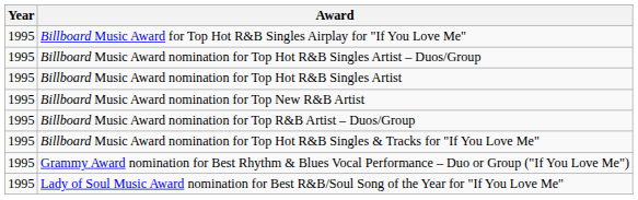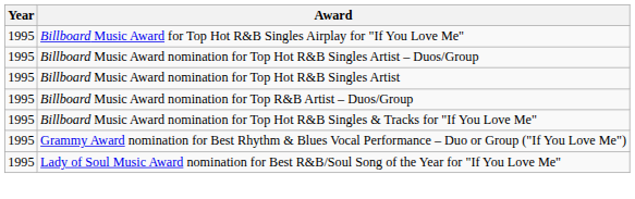- row: 1995 | Billboard Music Award nomination for Top New R&B Artist
